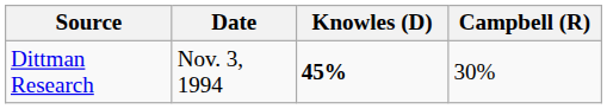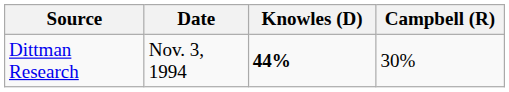Dittman Research | Knowles (D): 45% -> 44%
